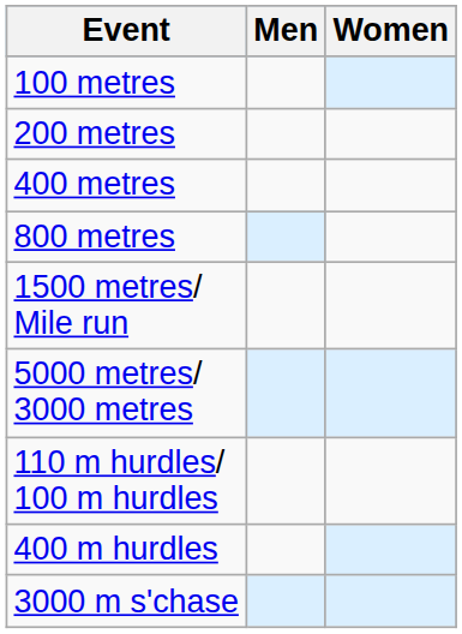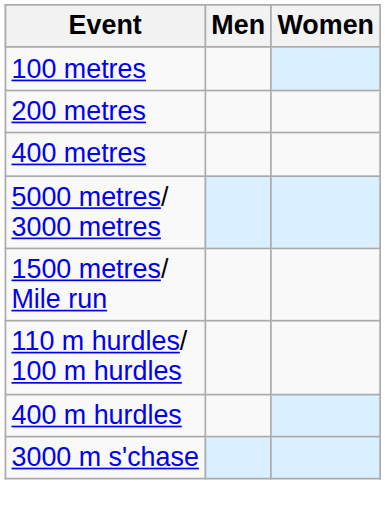- row: 800 metres
rows swapped: 1500 metres/ Mile run <-> 5000 metres/ 3000 metres
